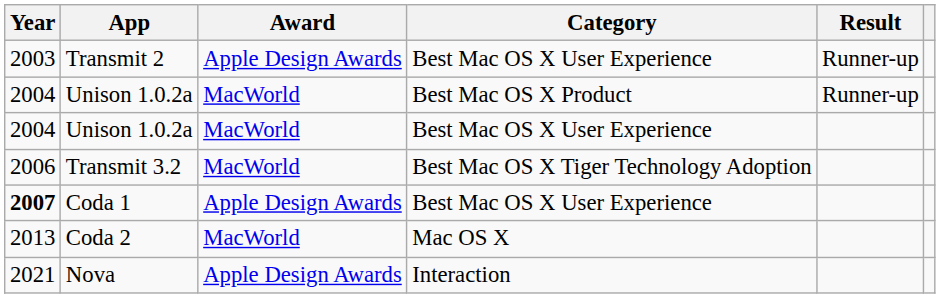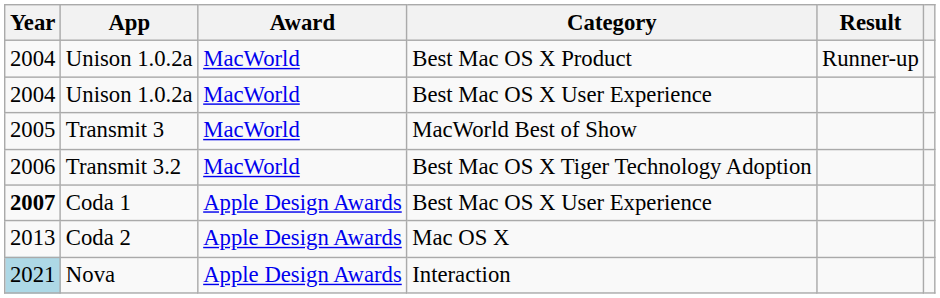- row: 2003 | Transmit 2 | Apple Design Awards | Best Mac OS X User Experience | Runner-up
+ row: 2005 | Transmit 3 | MacWorld | MacWorld Best of Show
Coda 2 | Award: MacWorld -> Apple Design Awards
Nova | Year: no background -> lightblue background
